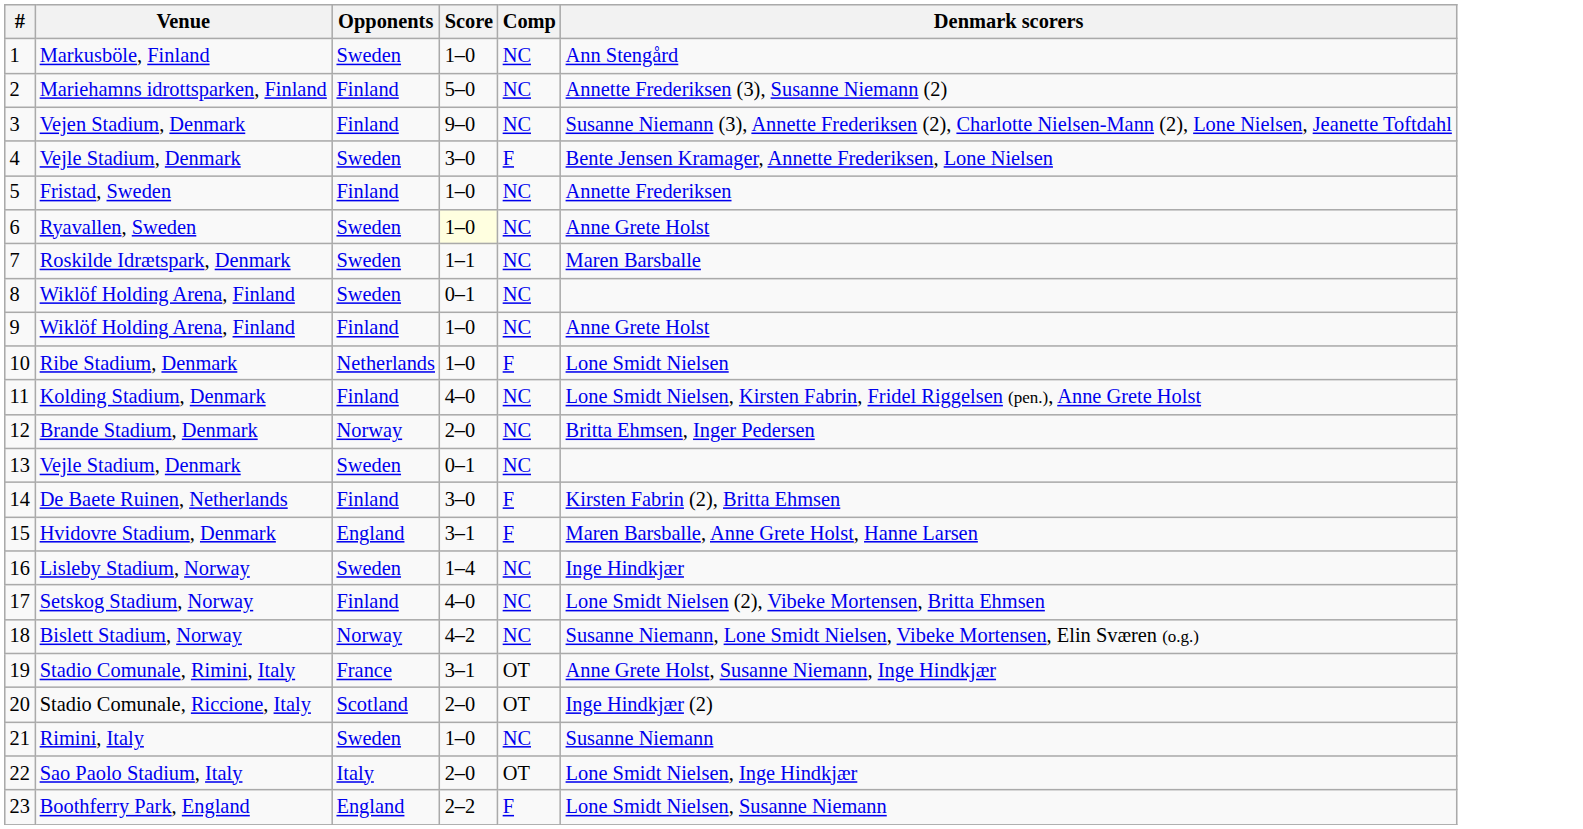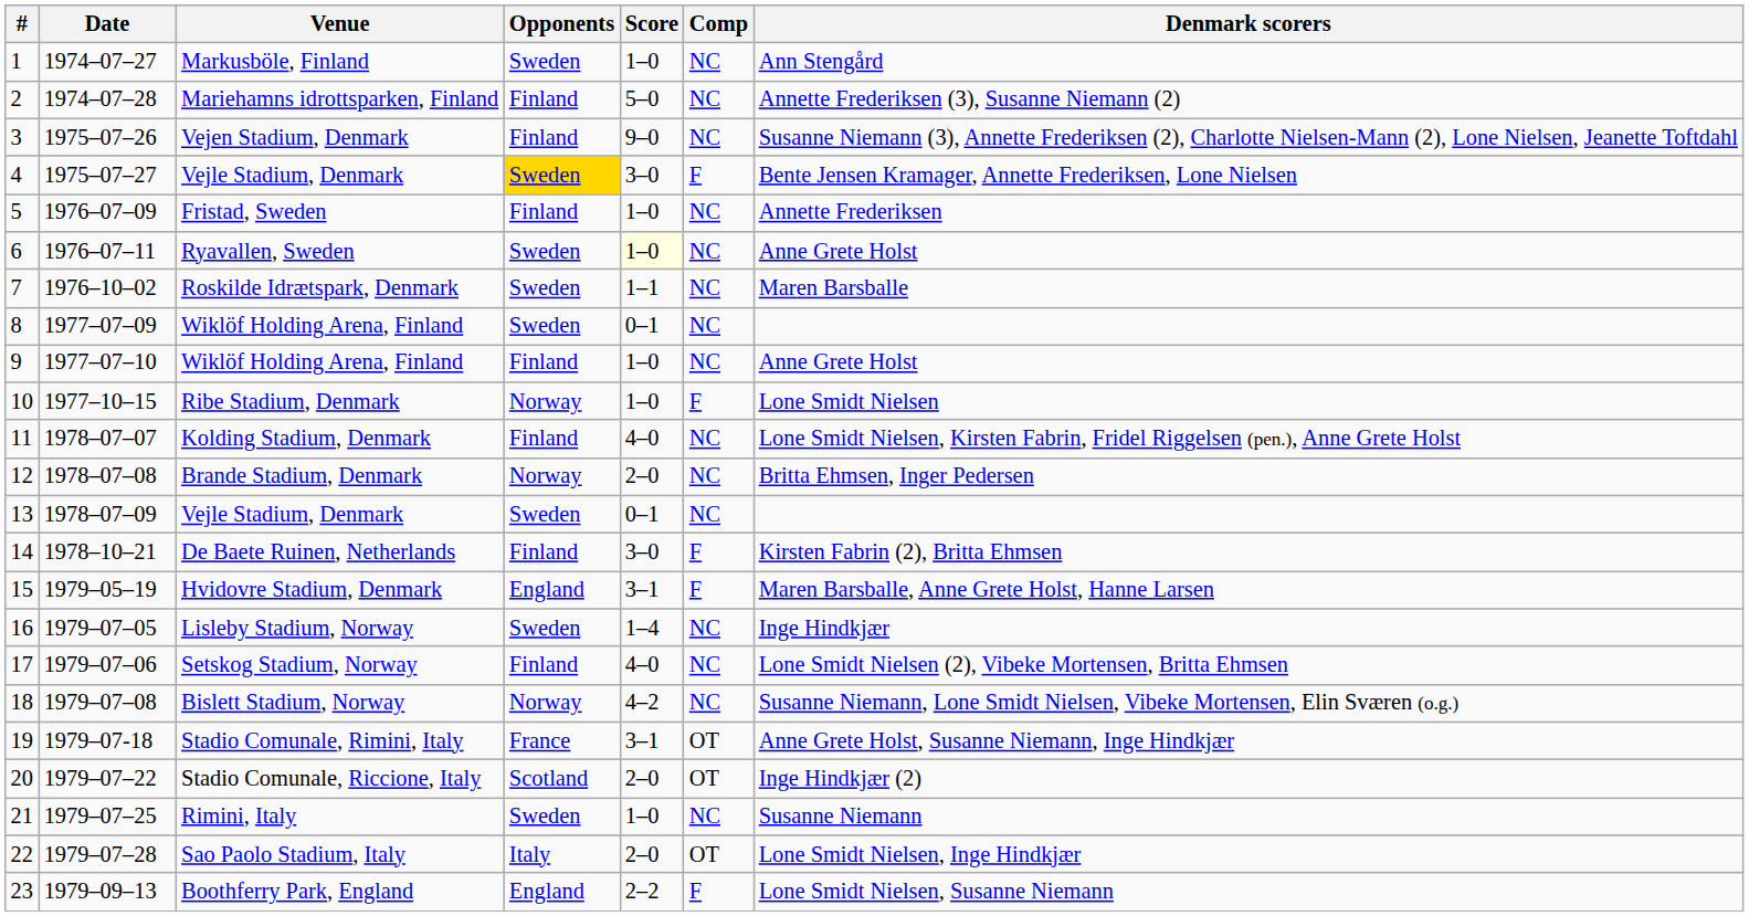+ column: Date | 1974–07–27 | 1974–07–28 | 1975–07–26 | 1975–07–27 | 1976–07–09 | 1976–07–11 | 1976–10–02 | 1977–07–09 | 1977–07–10 | 1977–10–15 | 1978–07–07 | 1978–07–08 | 1978–07–09 | 1978–10–21 | 1979–05–19 | 1979–07–05 | 1979–07–06 | 1979–07–08 | 1979–07-18 | 1979–07–22 | 1979–07–25 | 1979–07–28 | 1979–09–13
4 / Vejle Stadium, Denmark | Opponents: no background -> gold background
Ribe Stadium, Denmark | Opponents: Netherlands -> Norway
